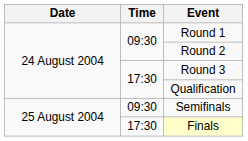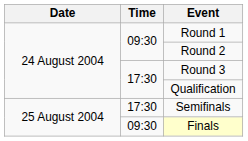Semifinals | Time: 09:30 -> 17:30
Finals | Time: 17:30 -> 09:30
